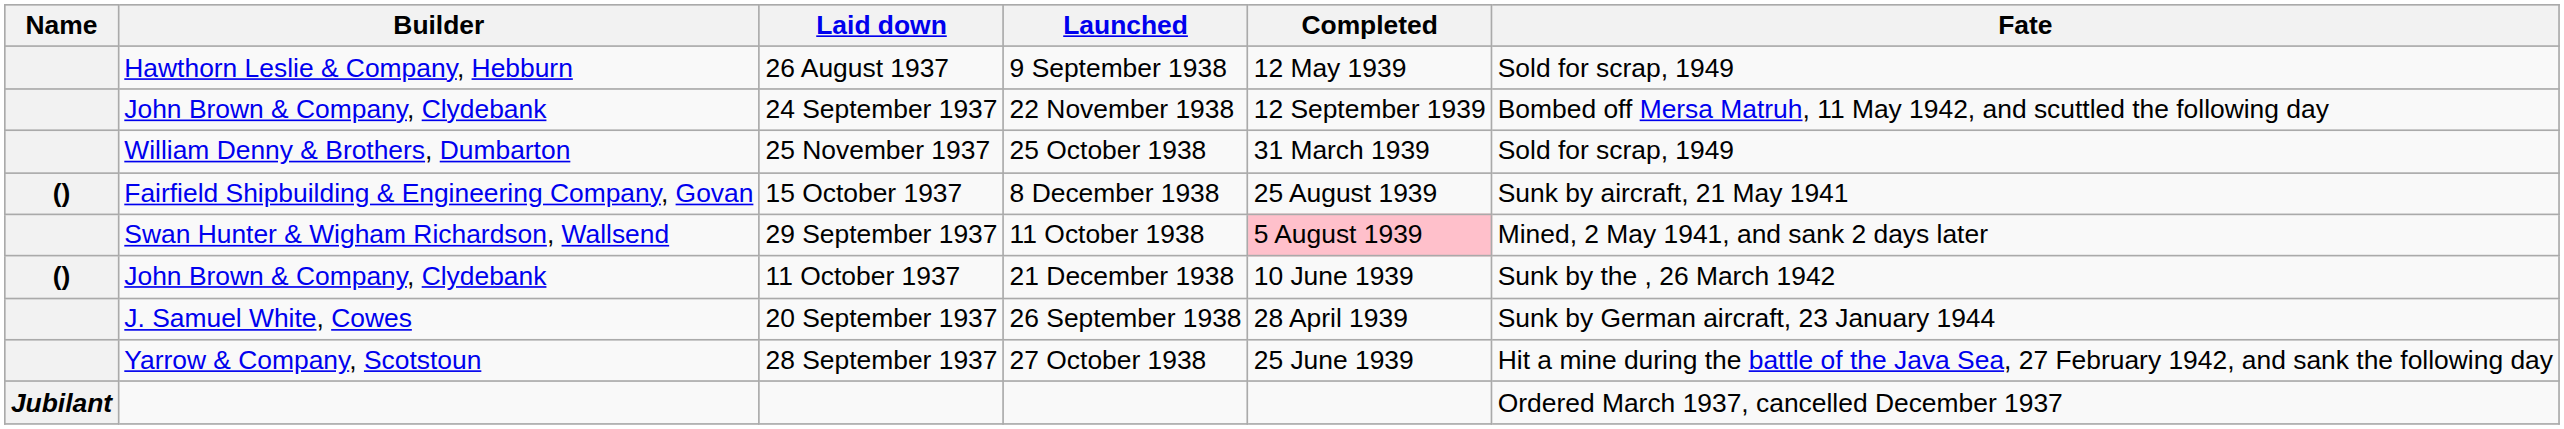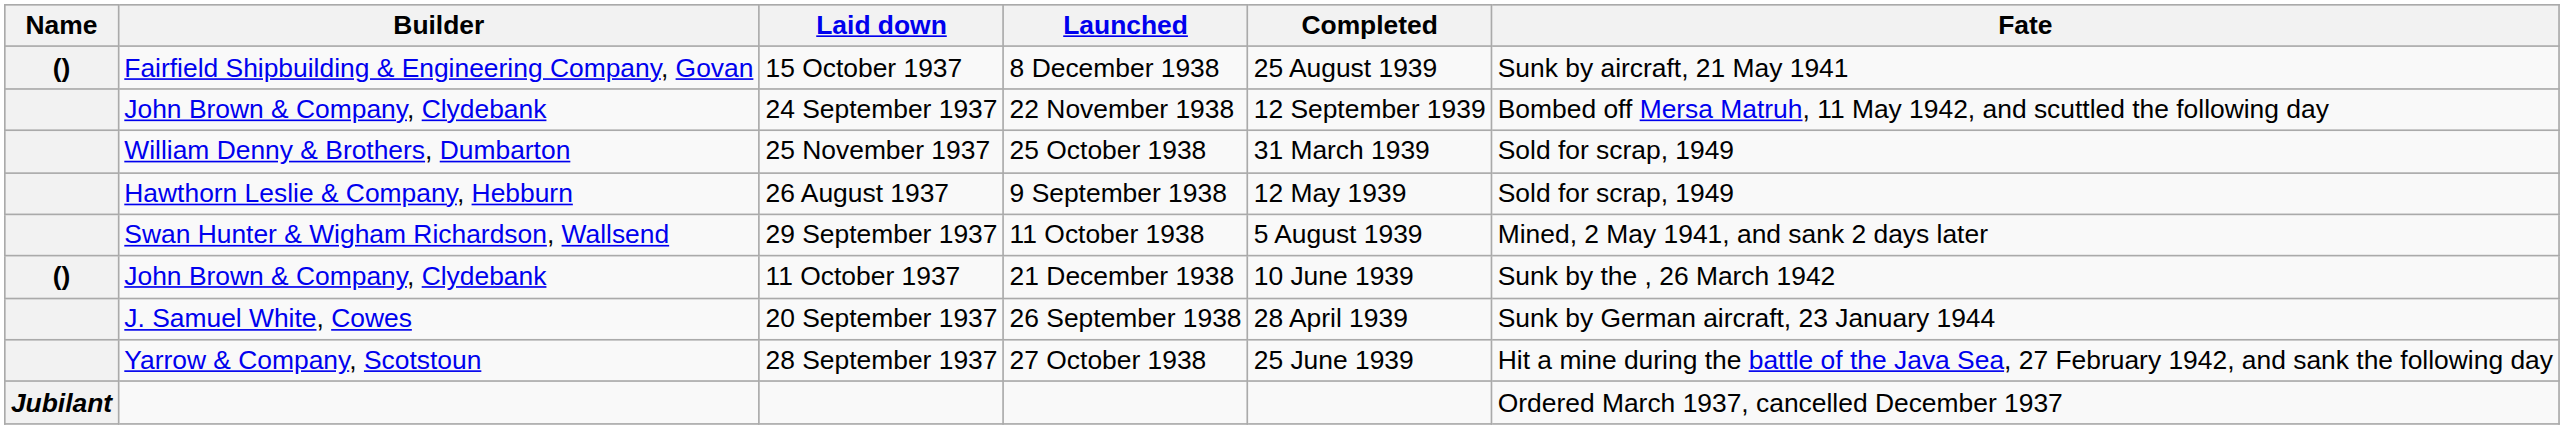rows swapped: 26 August 1937 <-> 15 October 1937
29 September 1937 | Completed: pink background -> no background
